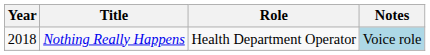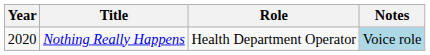Nothing Really Happens | Year: 2018 -> 2020
